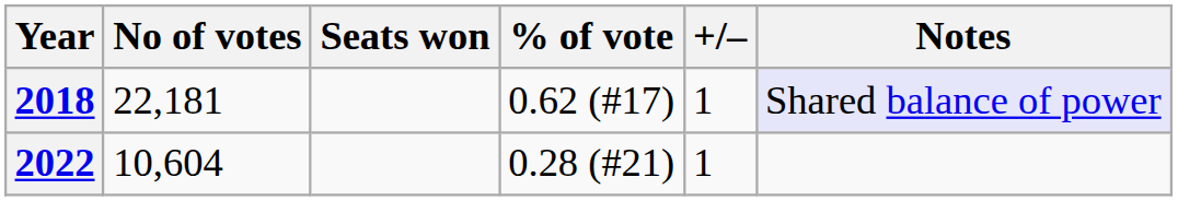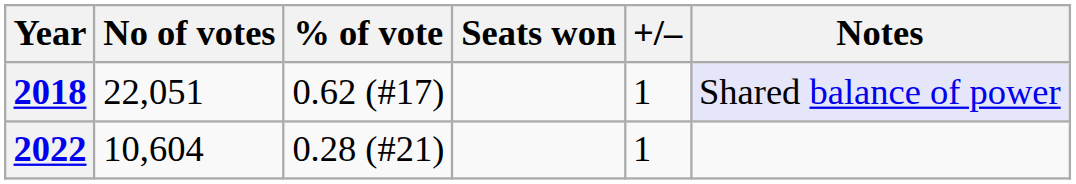columns swapped: % of vote <-> Seats won
2018 | No of votes: 22,181 -> 22,051
